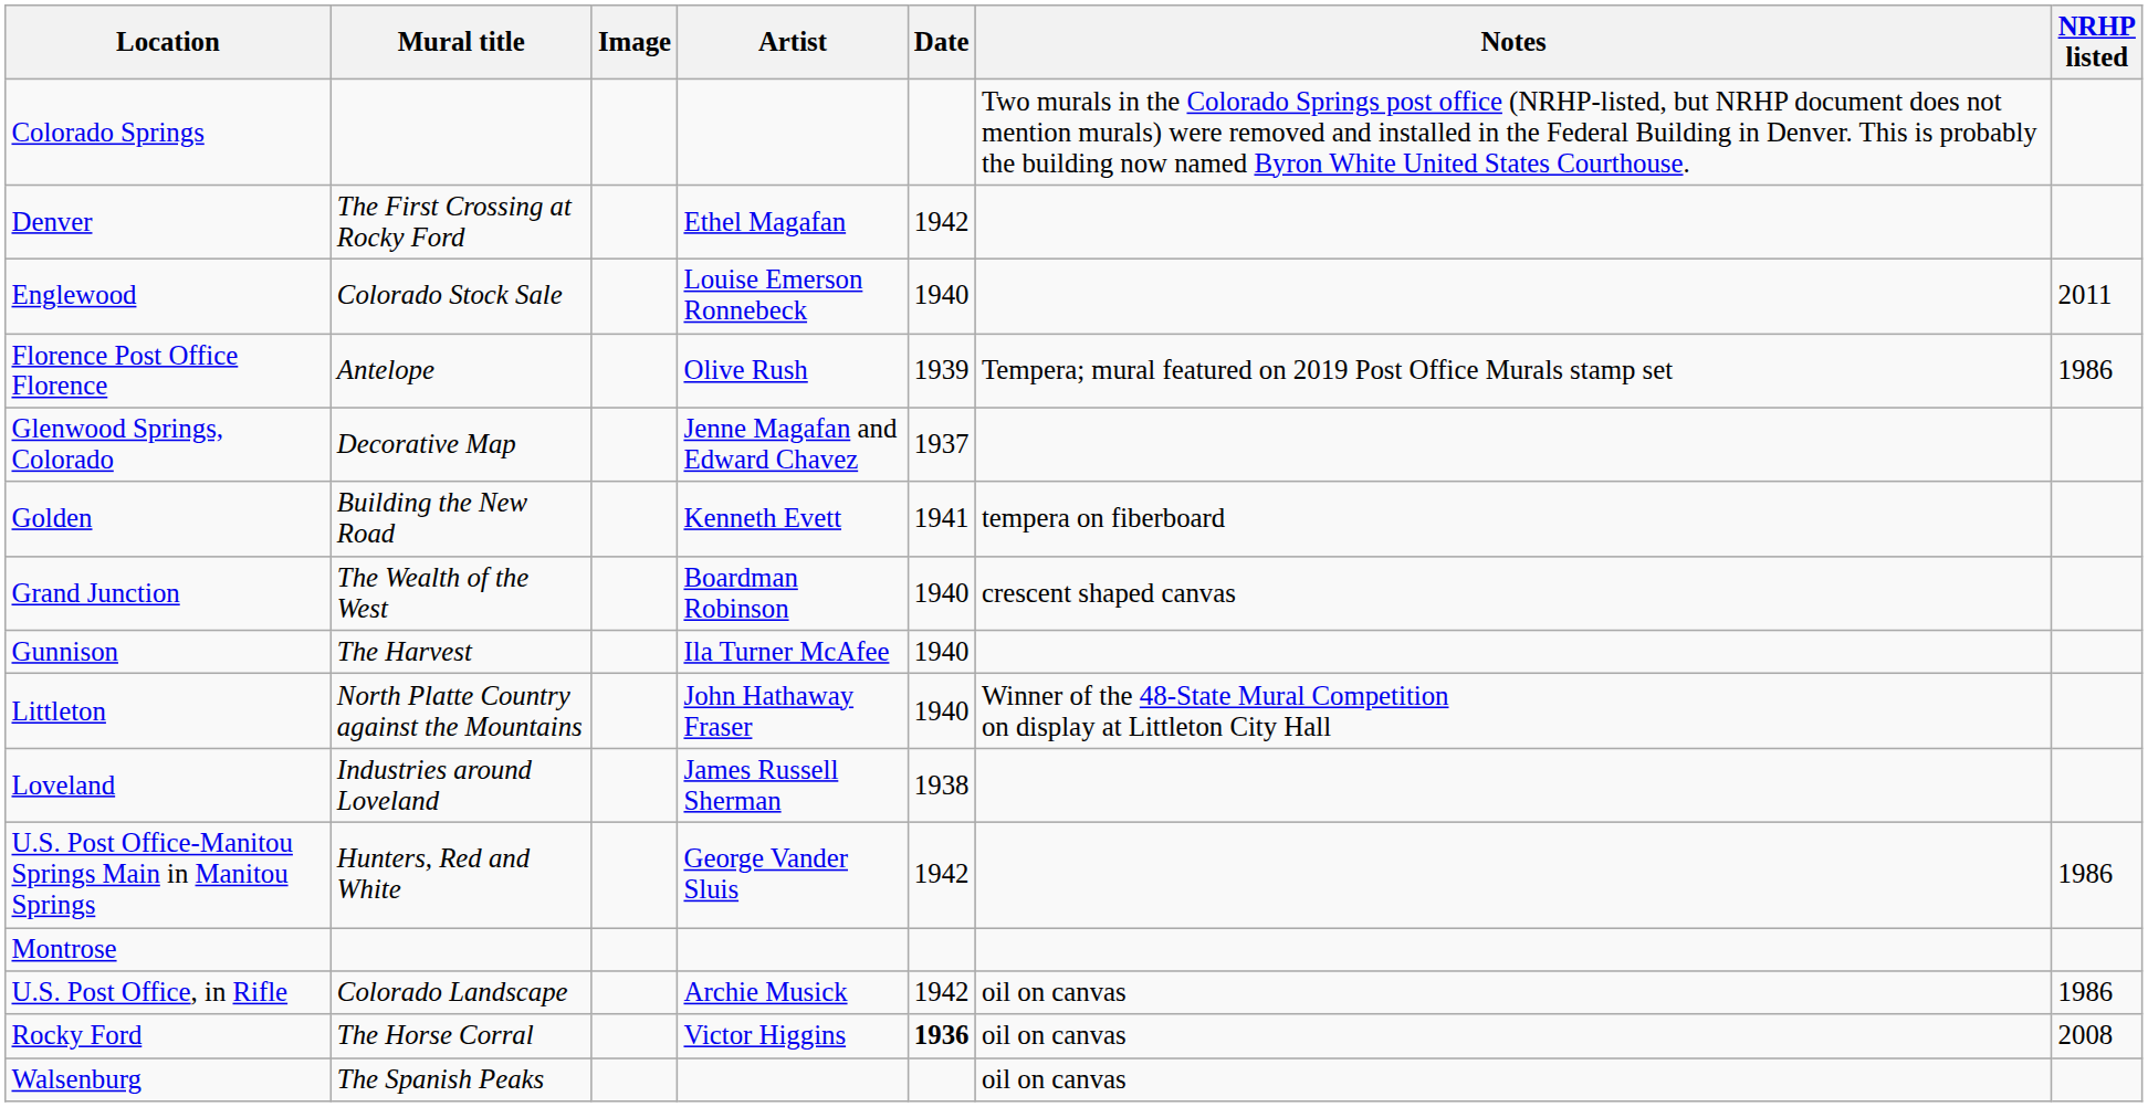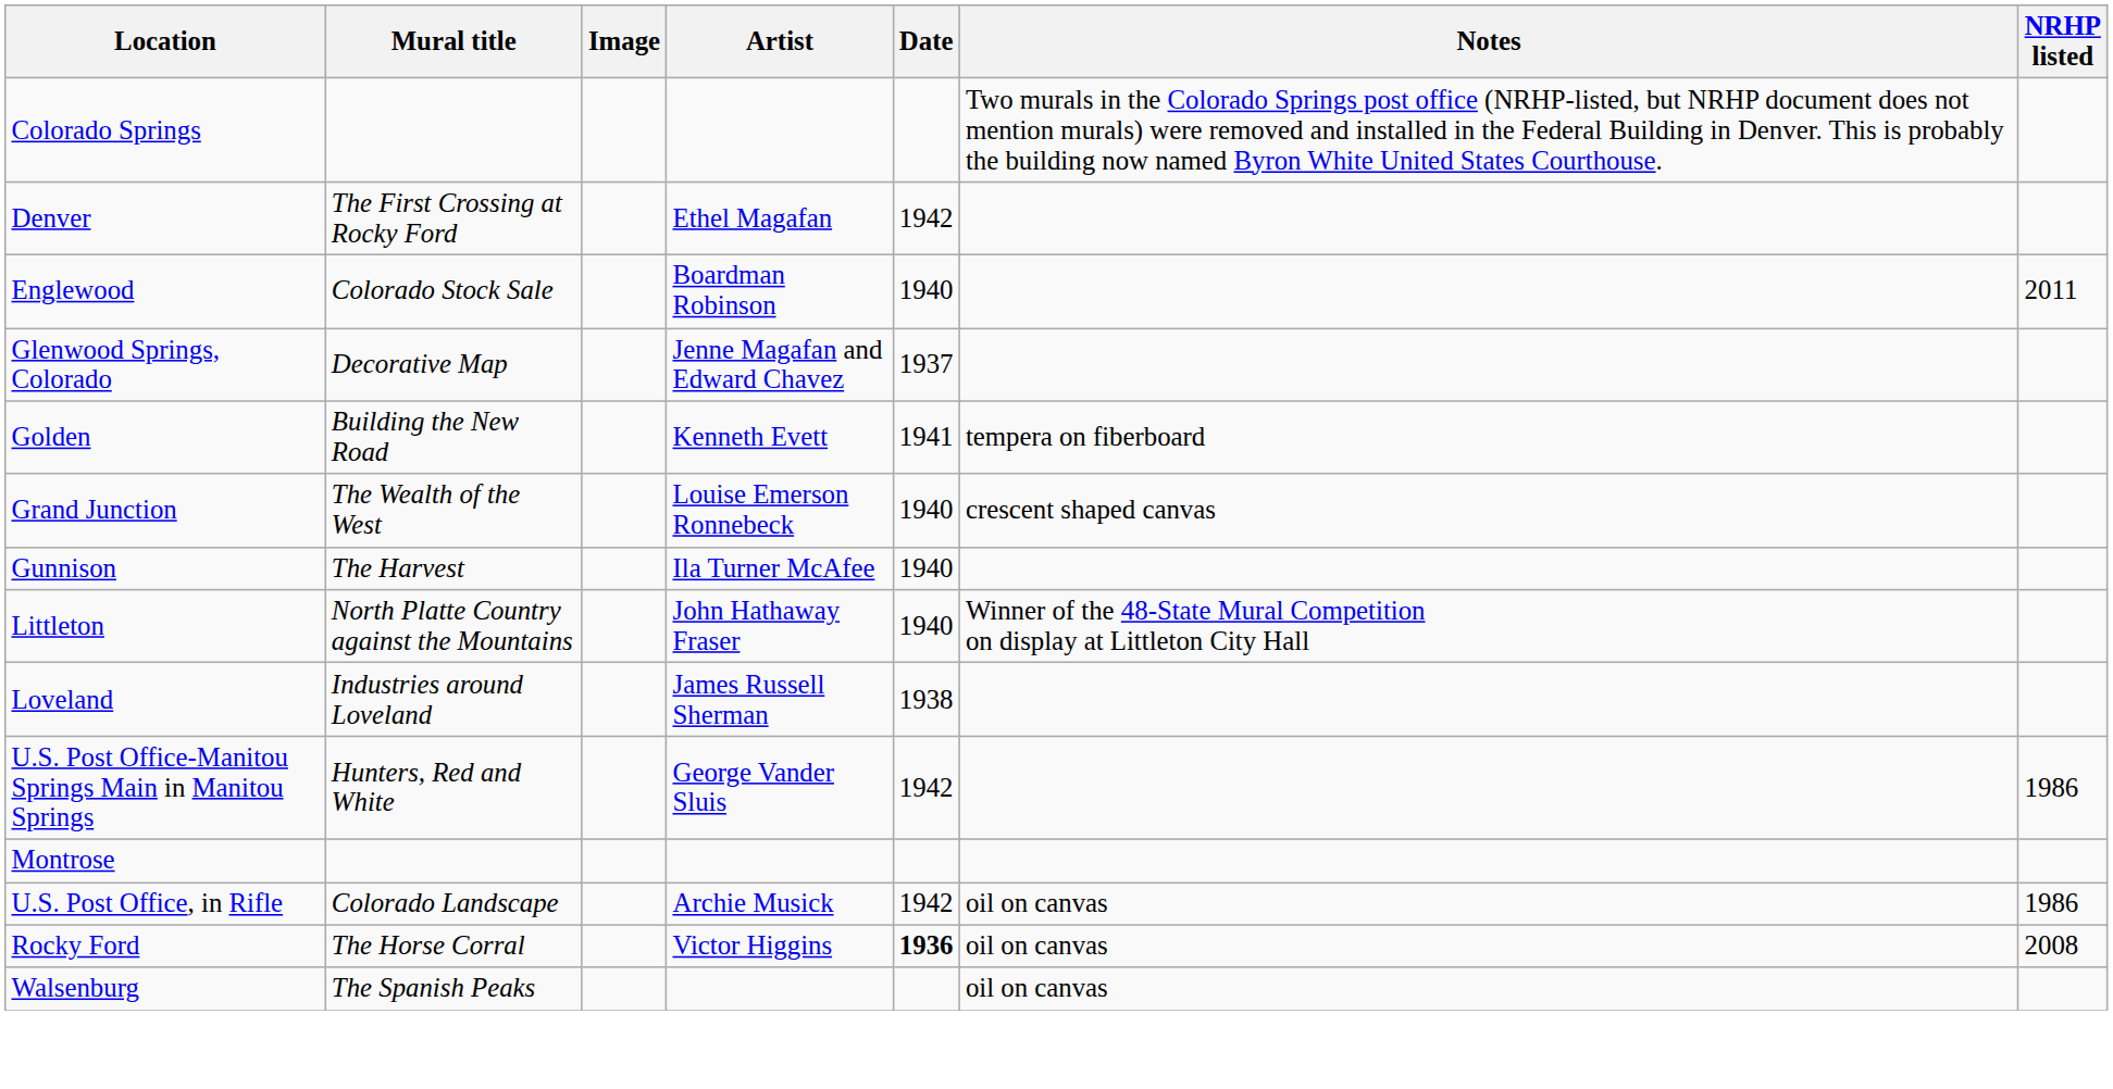Englewood | Artist: Louise Emerson Ronnebeck -> Boardman Robinson
- row: Florence Post Office Florence | Antelope | Olive Rush | 1939 | Tempera; mural featured on 2019 Post Office Murals stamp set | 1986
Grand Junction | Artist: Boardman Robinson -> Louise Emerson Ronnebeck
